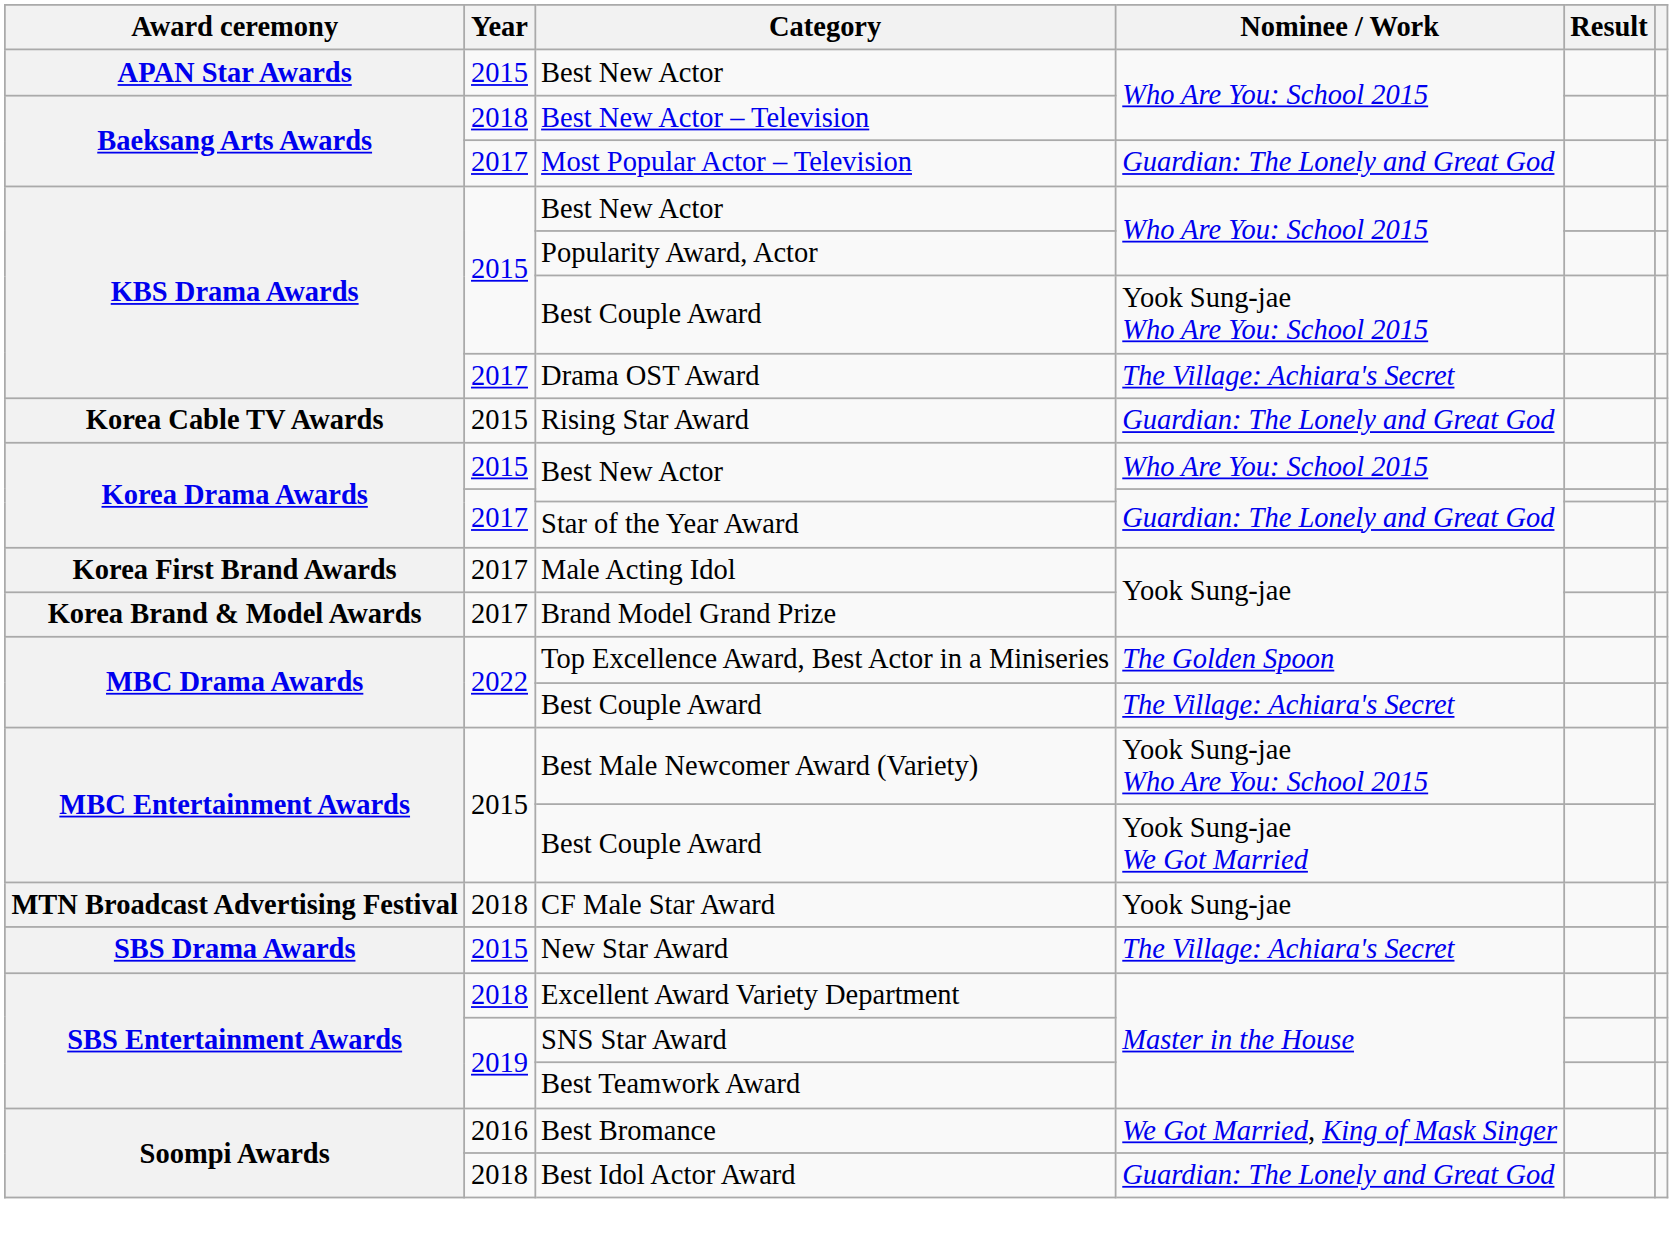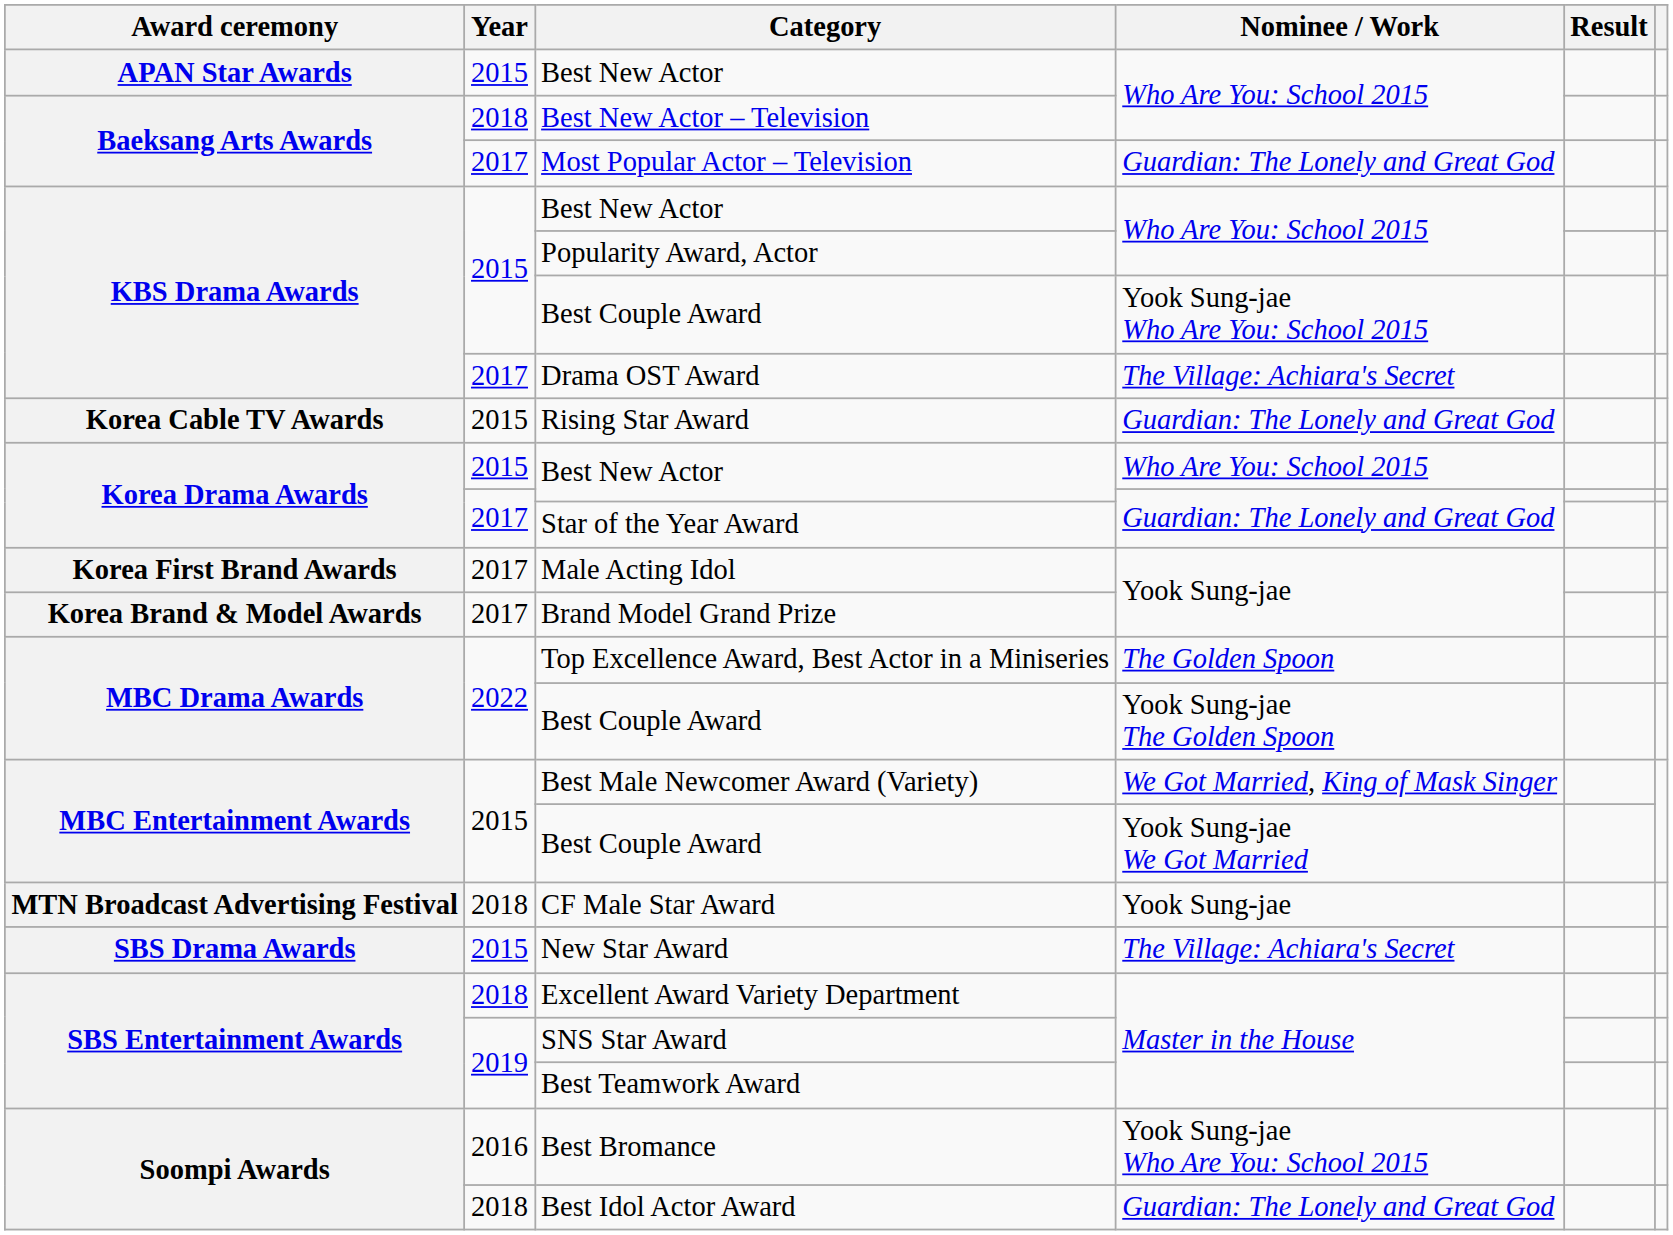MBC Drama Awards / Best Couple Award | Nominee / Work: The Village: Achiara's Secret -> Yook Sung-jae The Golden Spoon
Best Male Newcomer Award (Variety) | Nominee / Work: Yook Sung-jae Who Are You: School 2015 -> We Got Married, King of Mask Singer
Best Bromance | Nominee / Work: We Got Married, King of Mask Singer -> Yook Sung-jae Who Are You: School 2015
